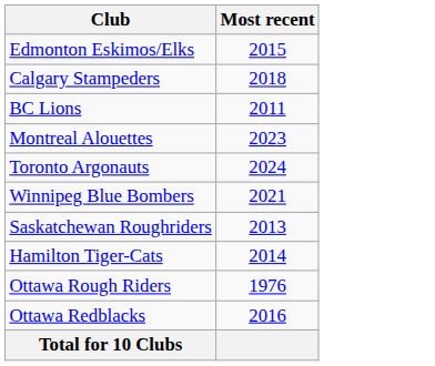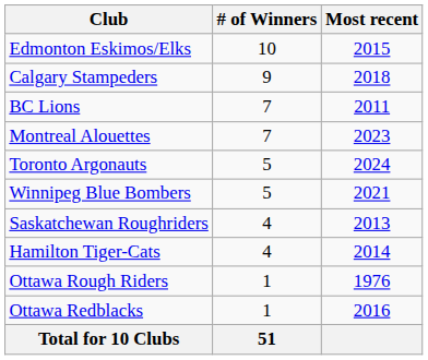+ column: # of Winners | 10 | 9 | 7 | 7 | 5 | 5 | 4 | 4 | 1 | 1 | 51
